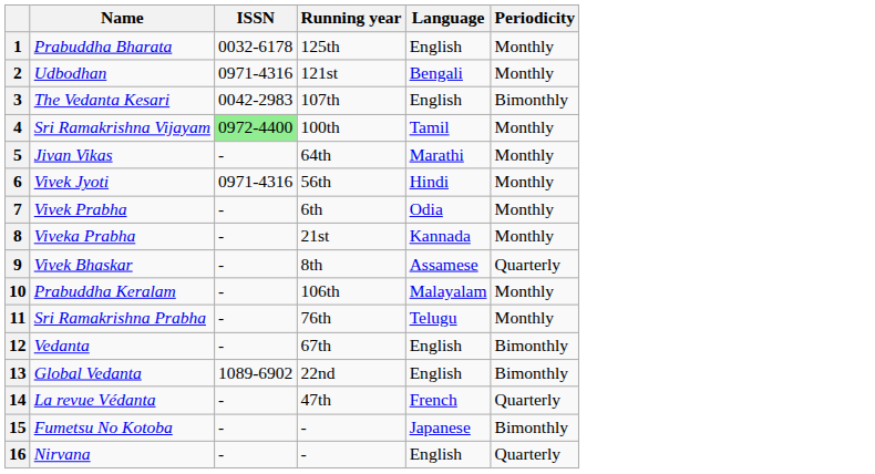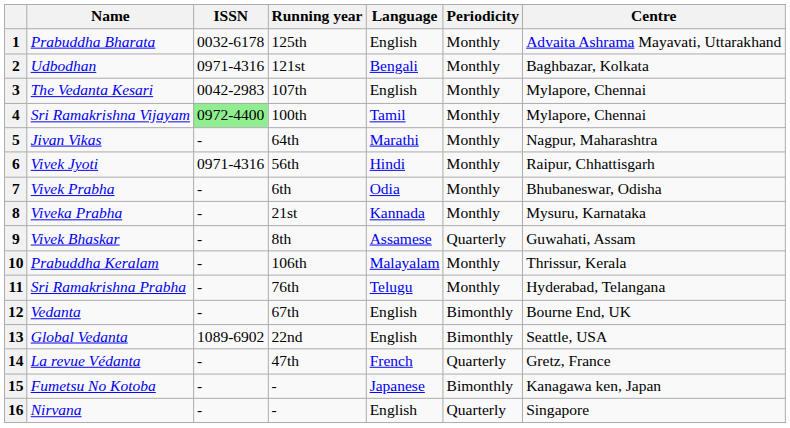+ column: Centre | Advaita Ashrama Mayavati, Uttarakhand | Baghbazar, Kolkata | Mylapore, Chennai | Mylapore, Chennai | Nagpur, Maharashtra | Raipur, Chhattisgarh | Bhubaneswar, Odisha | Mysuru, Karnataka | Guwahati, Assam | Thrissur, Kerala | Hyderabad, Telangana | Bourne End, UK | Seattle, USA | Gretz, France | Kanagawa ken, Japan | Singapore
3 | Periodicity: Bimonthly -> Monthly
